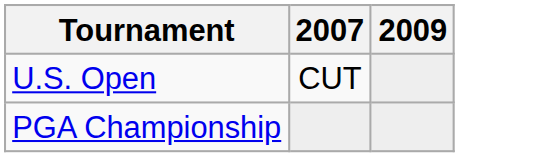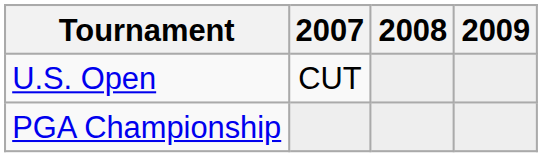+ column: 2008
